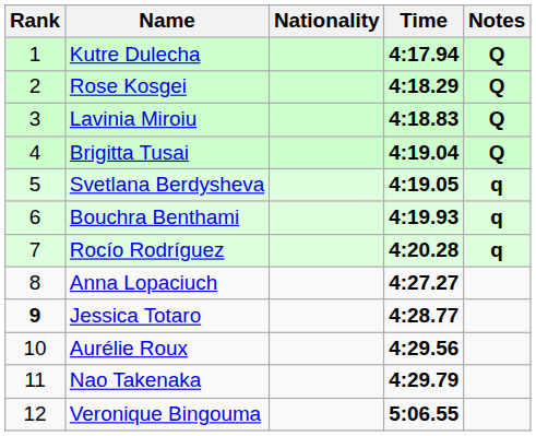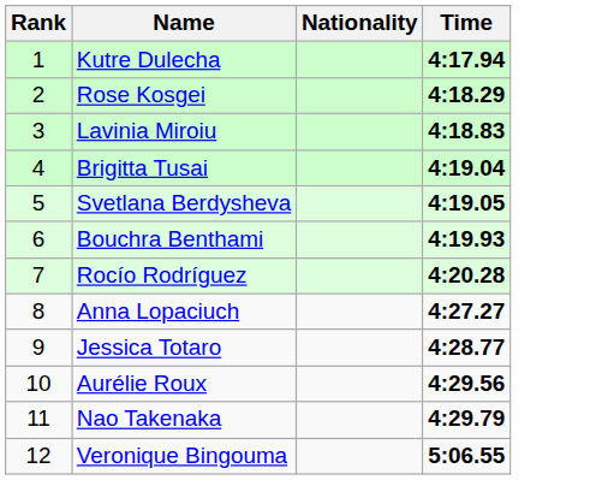- column: Notes | Q | Q | Q | Q | q | q | q
Jessica Totaro | Rank: bold -> normal
